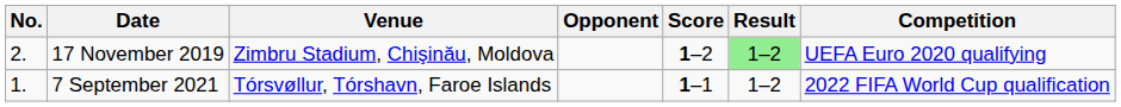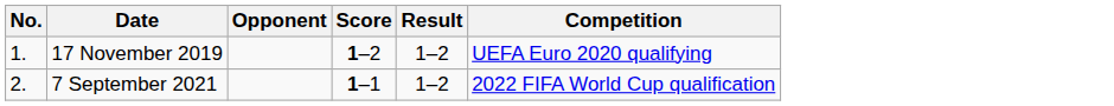- column: Venue | Zimbru Stadium, Chişinău, Moldova | Tórsvøllur, Tórshavn, Faroe Islands
17 November 2019 | No.: 2. -> 1.
17 November 2019 | Result: lightgreen background -> no background
7 September 2021 | No.: 1. -> 2.
